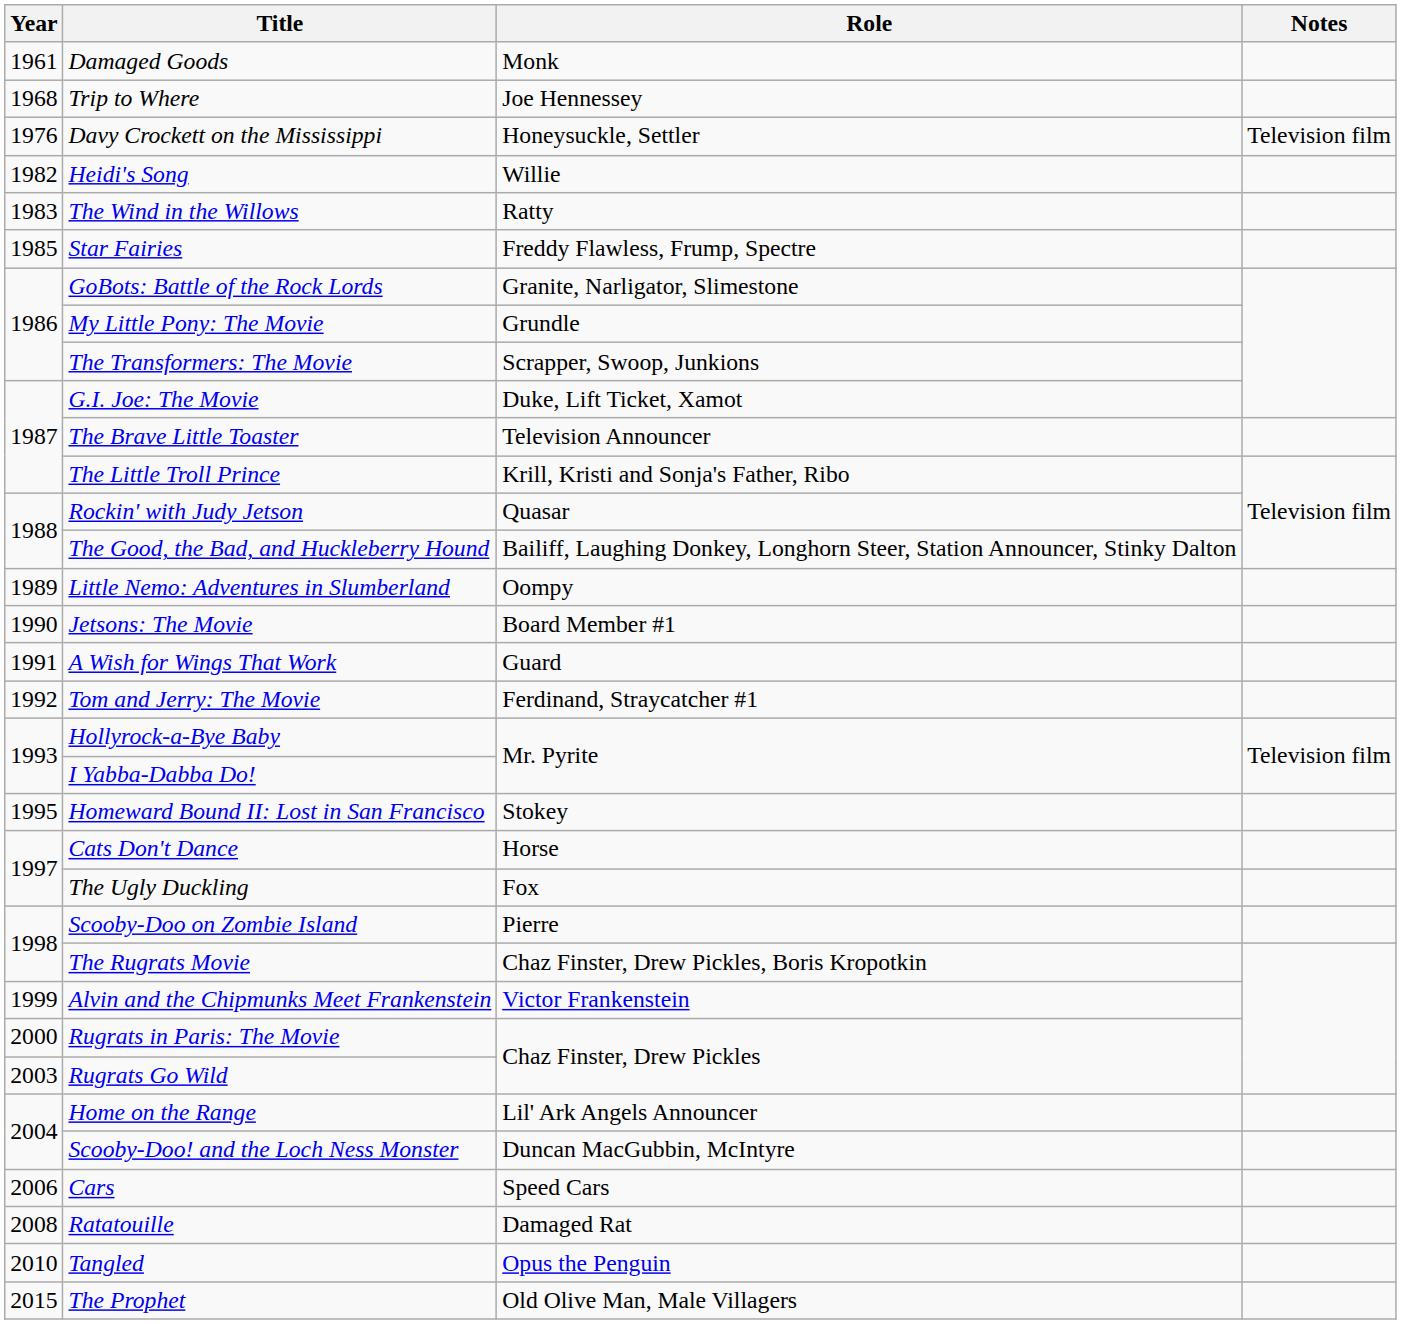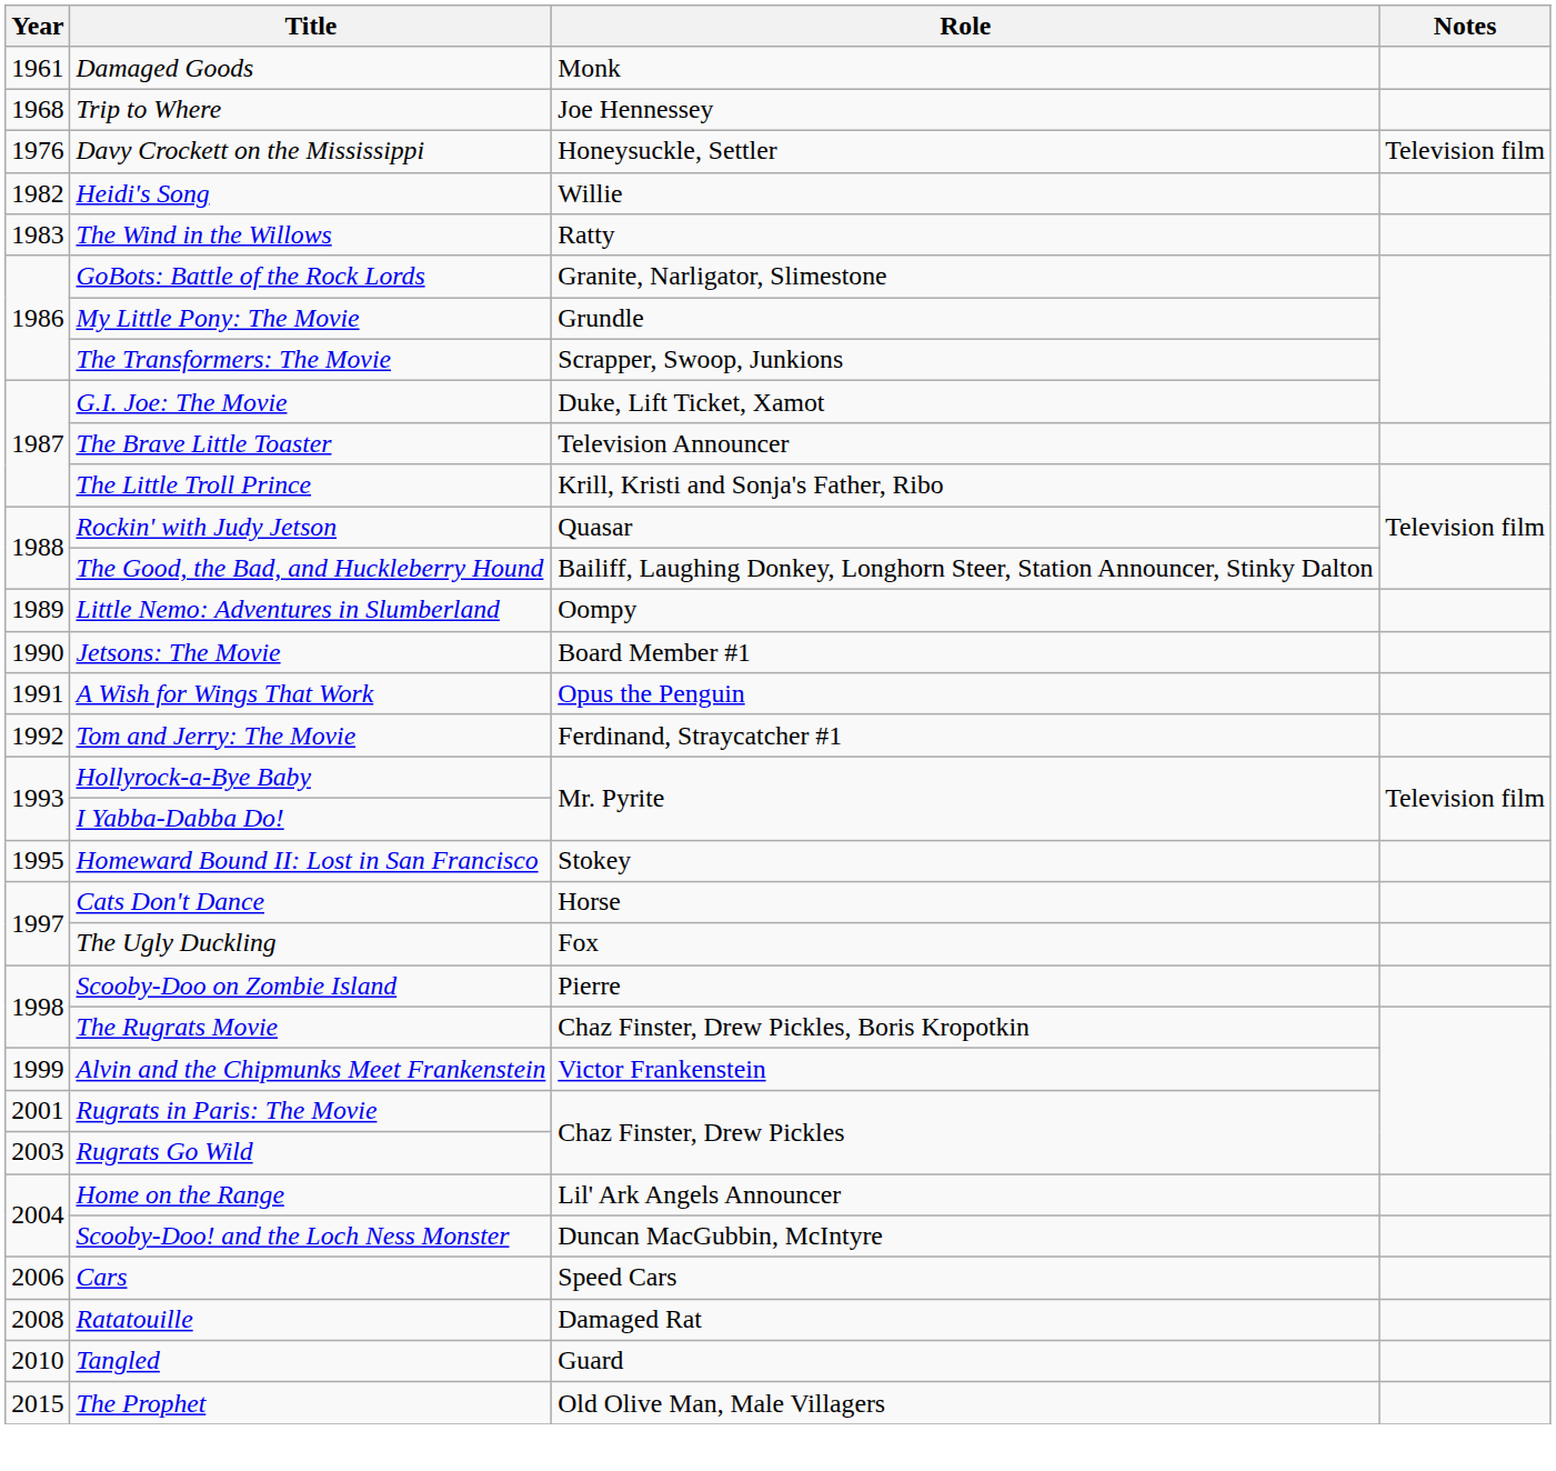- row: 1985 | Star Fairies | Freddy Flawless, Frump, Spectre
A Wish for Wings That Work | Role: Guard -> Opus the Penguin
Rugrats in Paris: The Movie | Year: 2000 -> 2001
Tangled | Role: Opus the Penguin -> Guard
